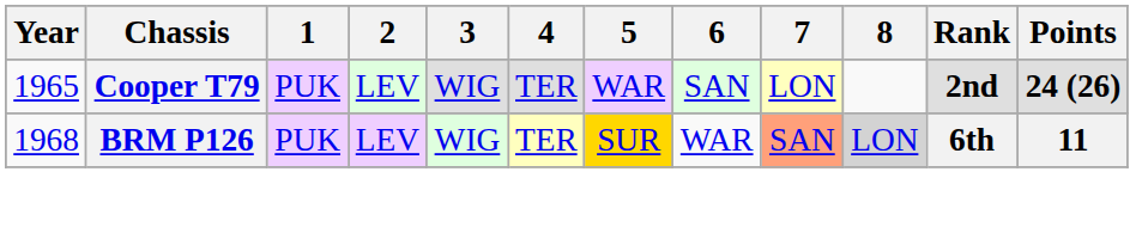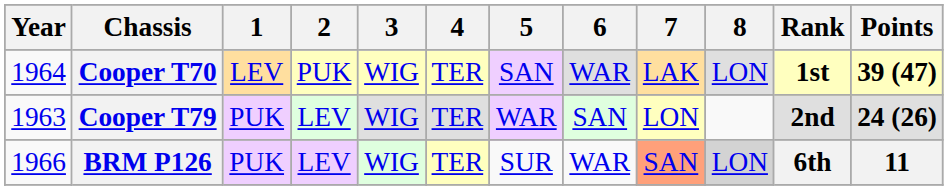+ row: 1964 | Cooper T70 | LEV | PUK | WIG | TER | SAN | WAR | LAK | LON | 1st | 39 (47)
Cooper T79 | Year: 1965 -> 1963
BRM P126 | Year: 1968 -> 1966
BRM P126 | 5: gold background -> no background
